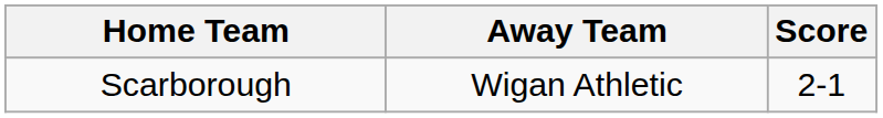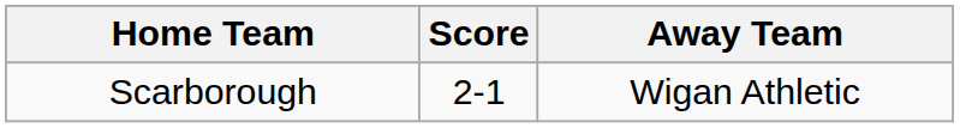columns swapped: Score <-> Away Team
